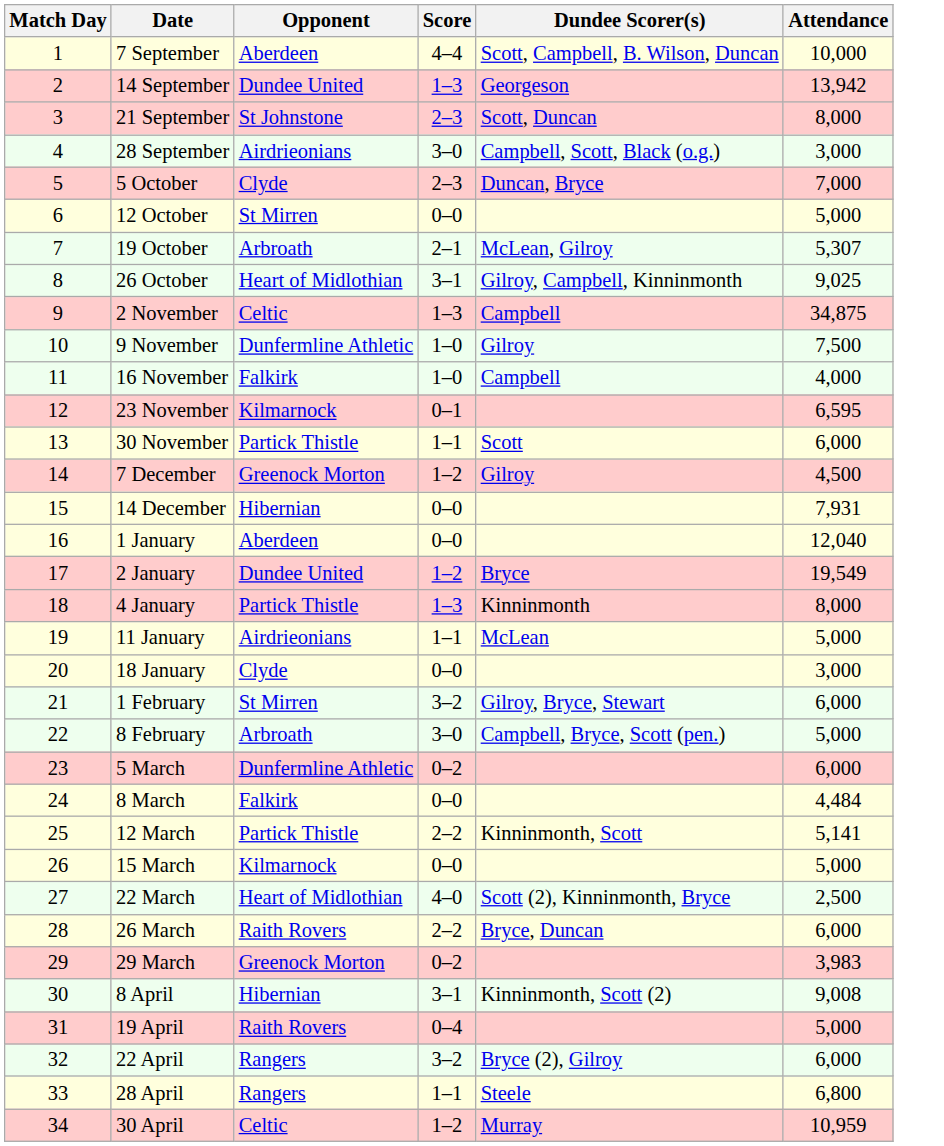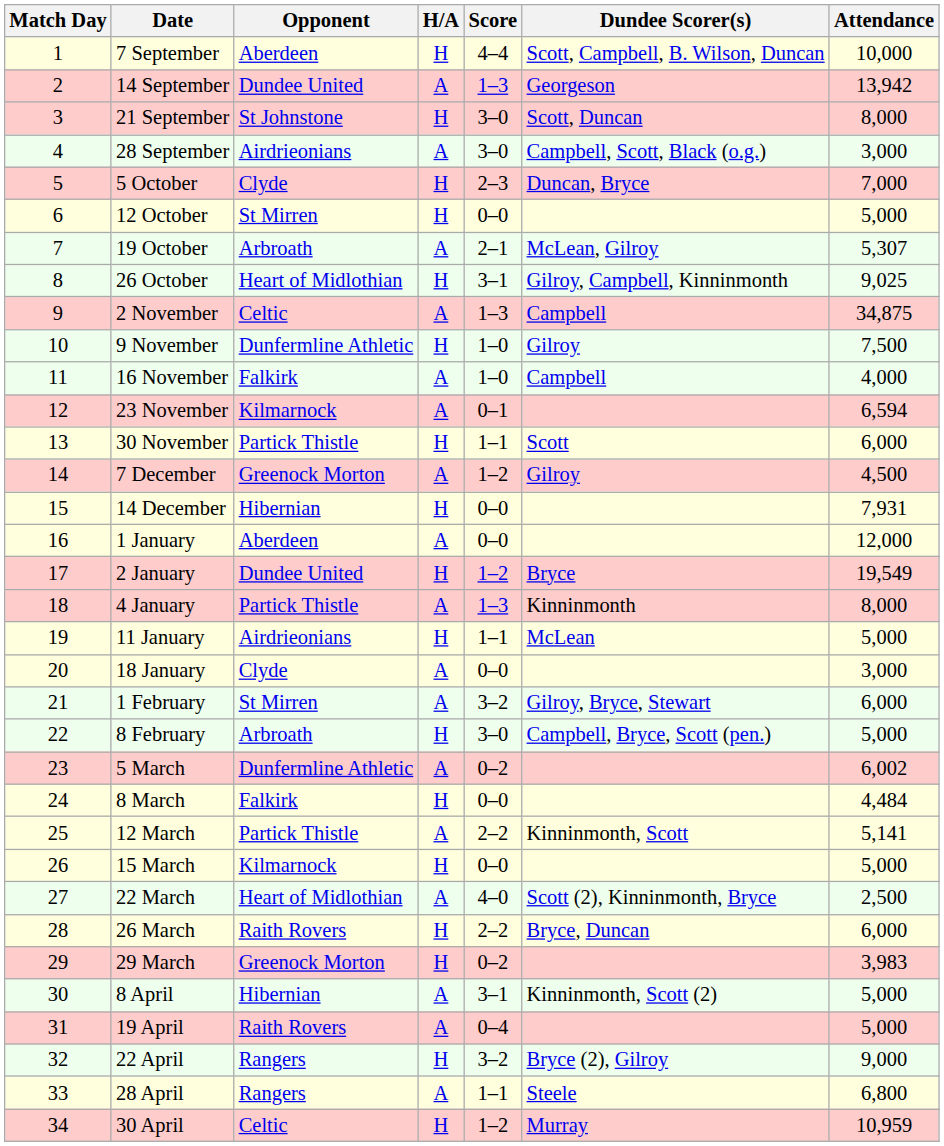+ column: H/A | H | A | H | A | H | H | A | H | A | H | A | A | H | A | H | A | H | A | H | A | A | H | A | H | A | H | A | H | H | A | A | H | A | H
21 September | Score: 2–3 -> 3–0
23 November | Attendance: 6,595 -> 6,594
1 January | Attendance: 12,040 -> 12,000
5 March | Attendance: 6,000 -> 6,002
8 April | Attendance: 9,008 -> 5,000
22 April | Attendance: 6,000 -> 9,000
